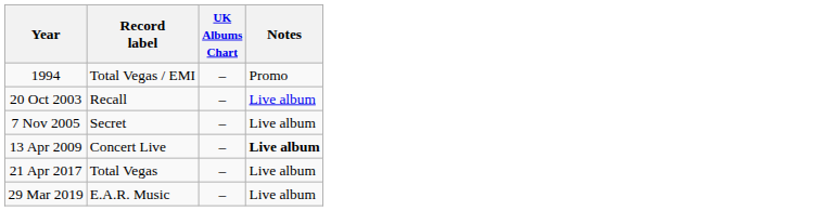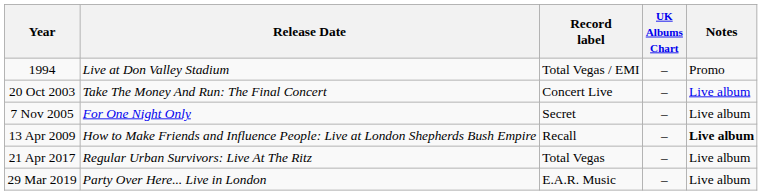+ column: Release Date | Live at Don Valley Stadium | Take The Money And Run: The Final Concert | For One Night Only | How to Make Friends and Influence People: Live at London Shepherds Bush Empire | Regular Urban Survivors: Live At The Ritz | Party Over Here... Live in London
20 Oct 2003 | Record label: Recall -> Concert Live
13 Apr 2009 | Record label: Concert Live -> Recall
